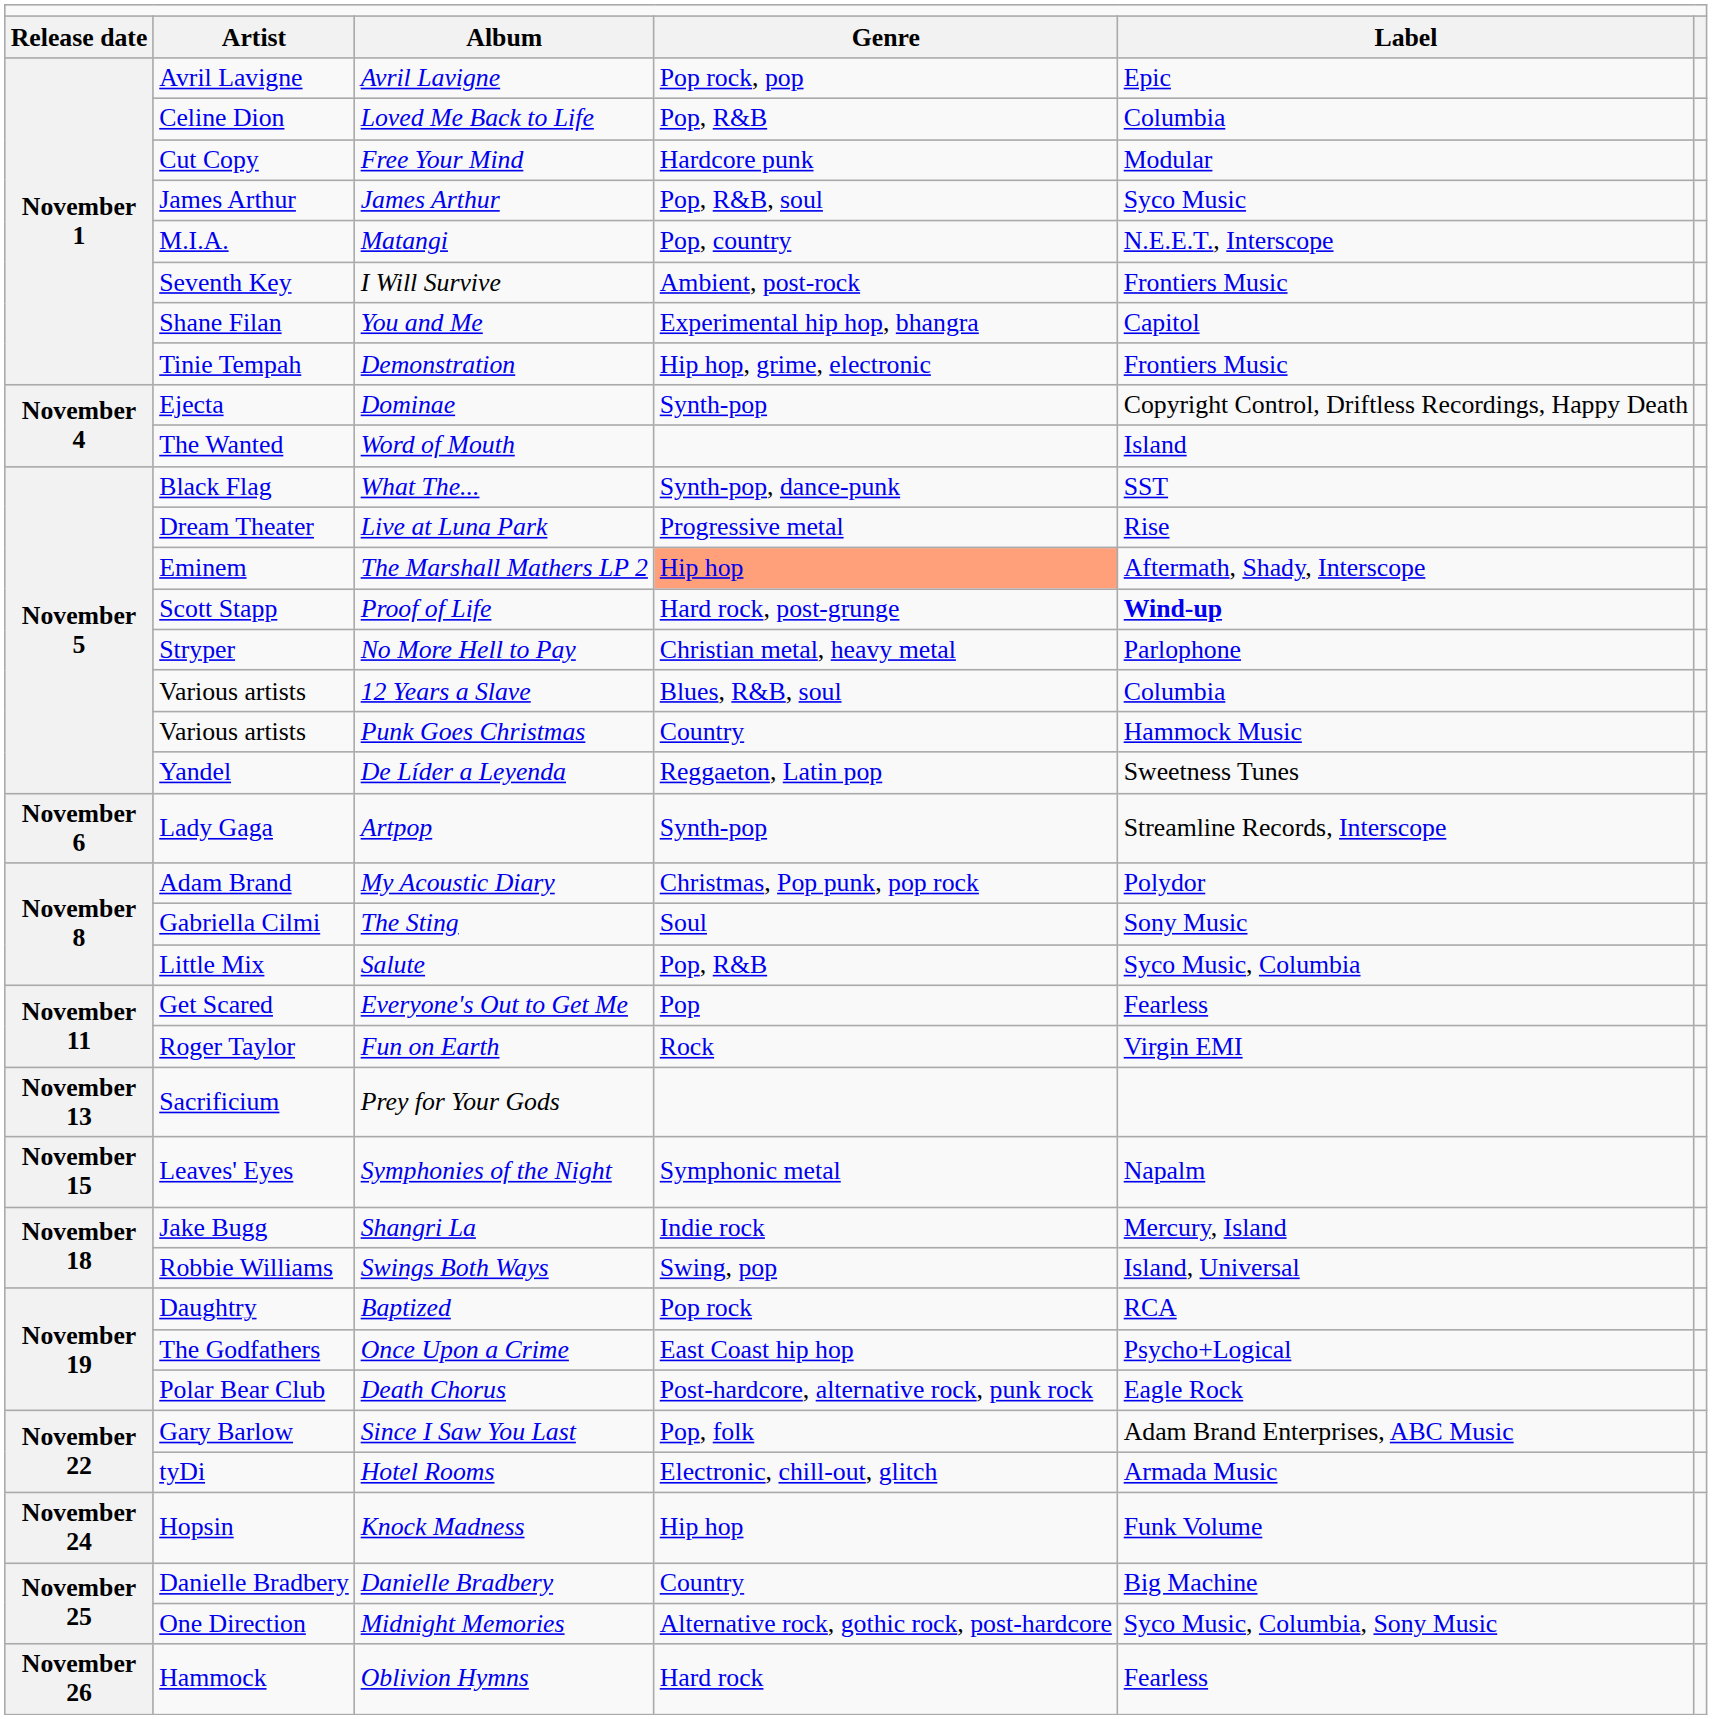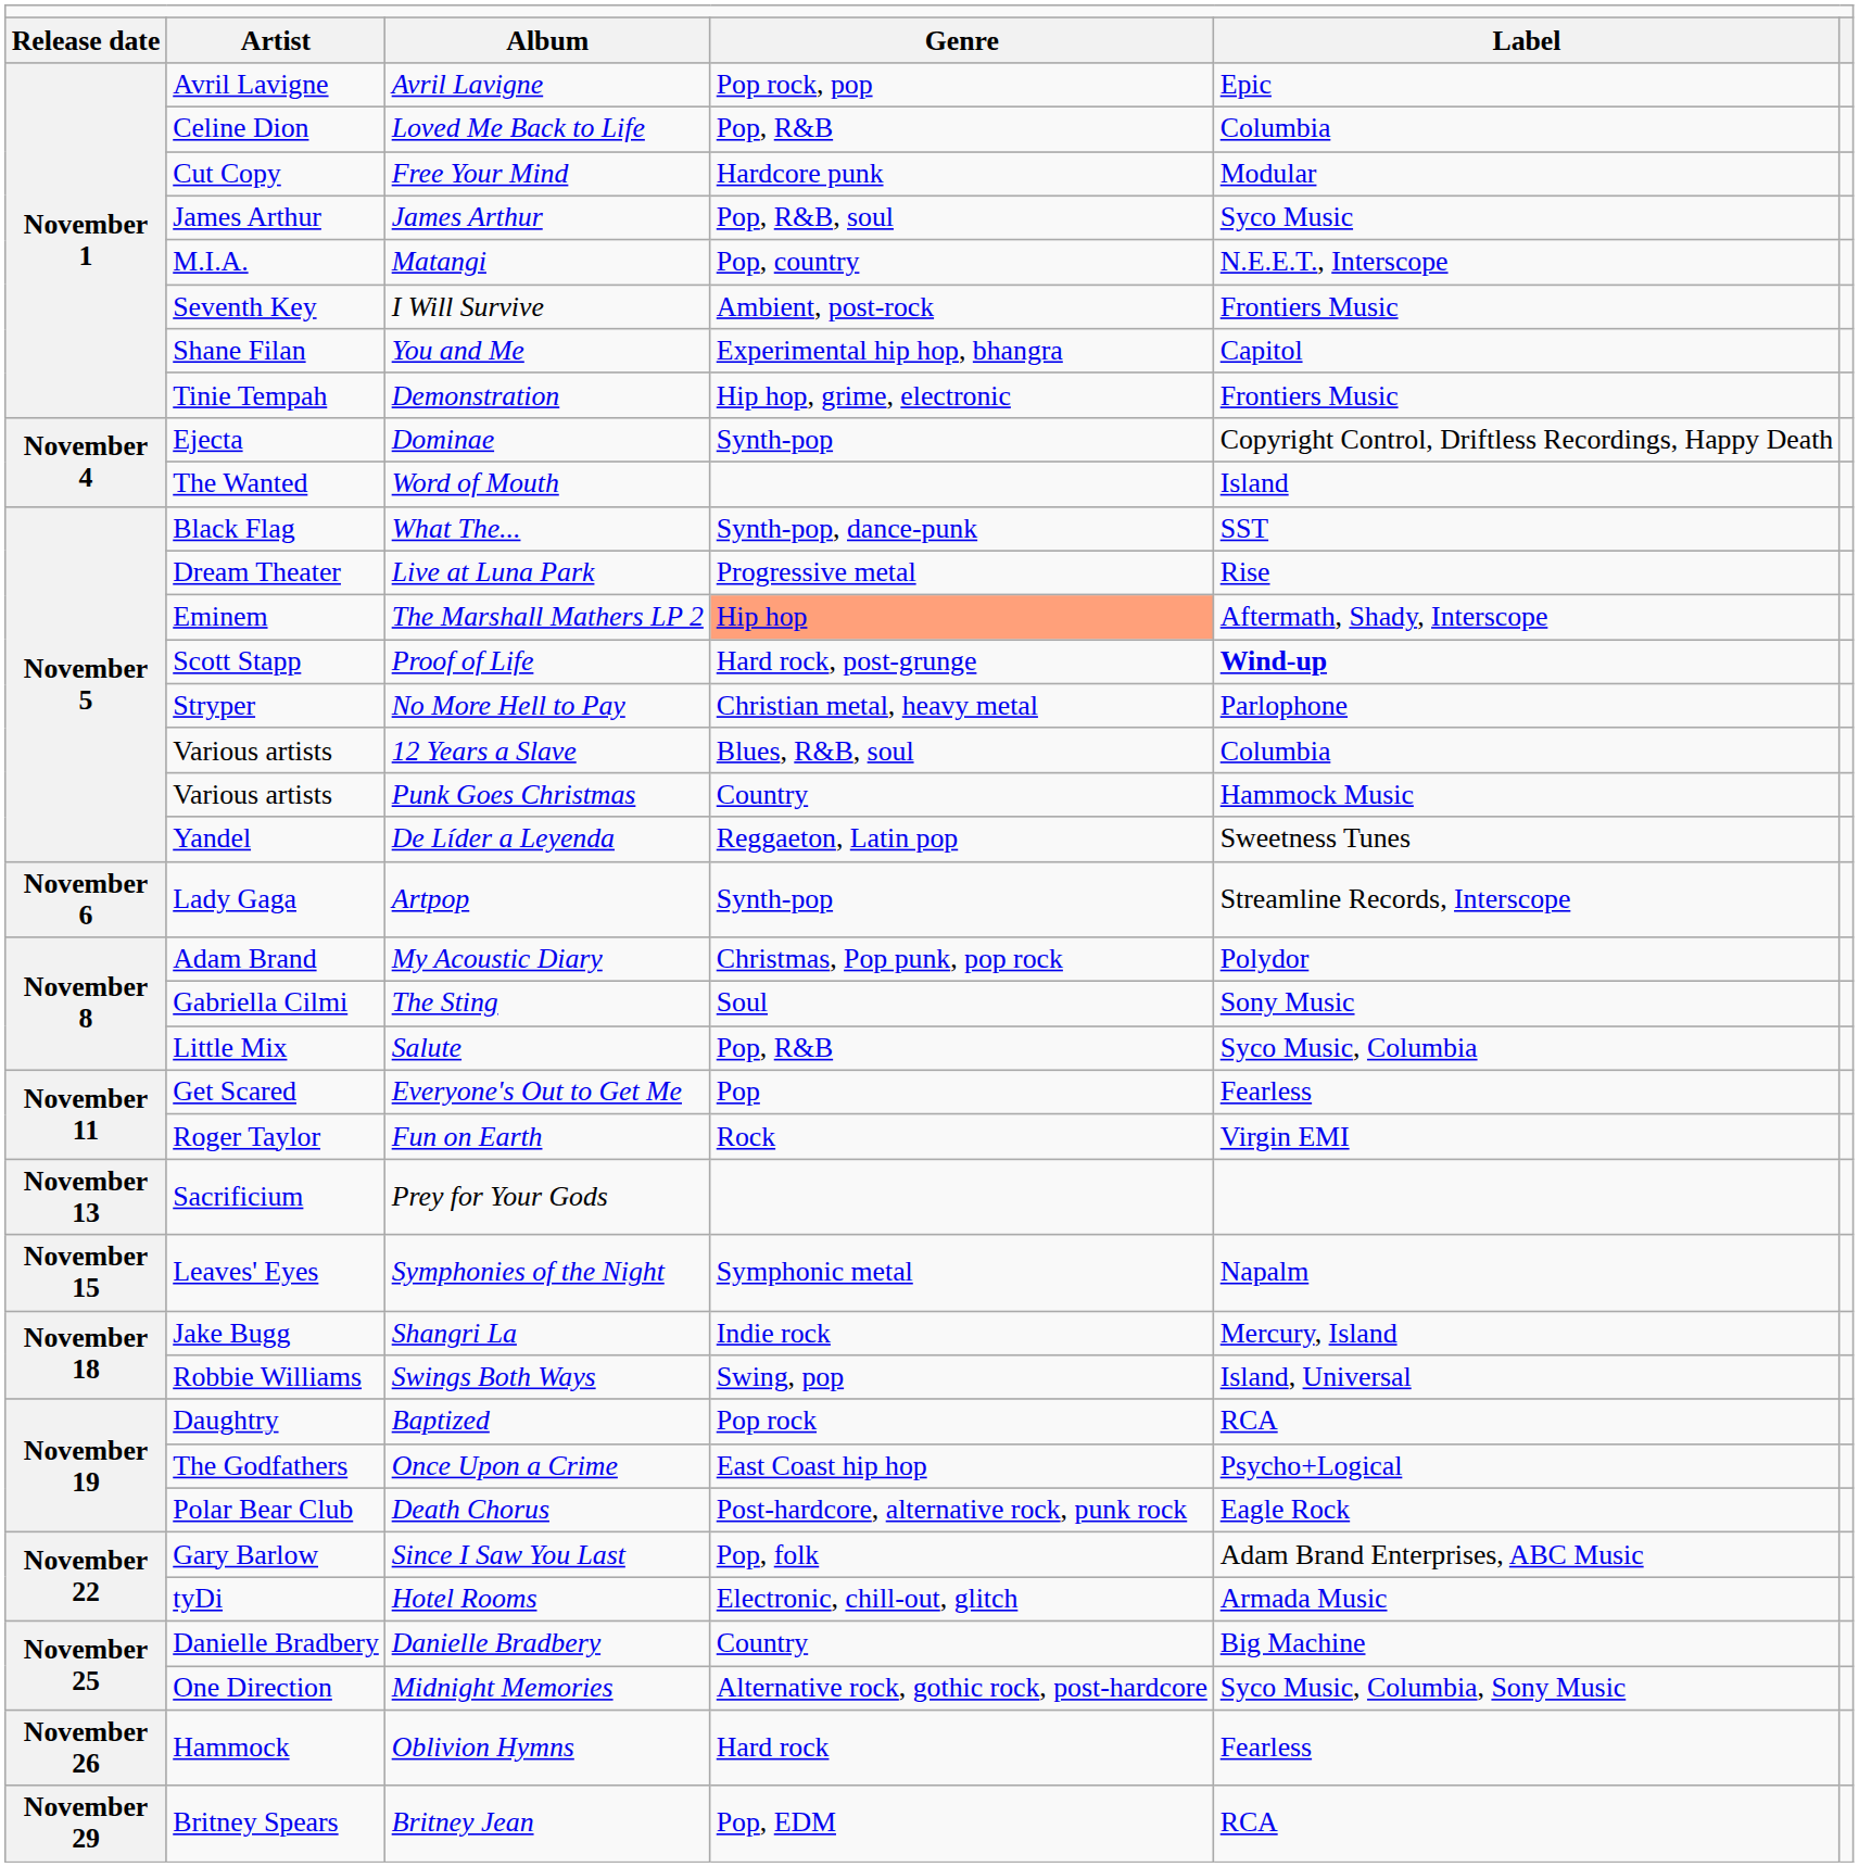- row: November 24 | Hopsin | Knock Madness | Hip hop | Funk Volume
+ row: November 29 | Britney Spears | Britney Jean | Pop, EDM | RCA
